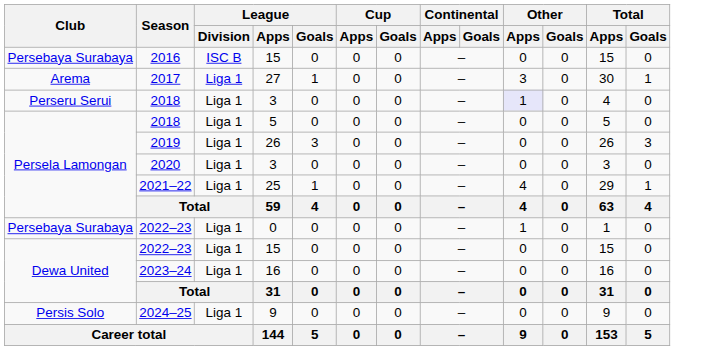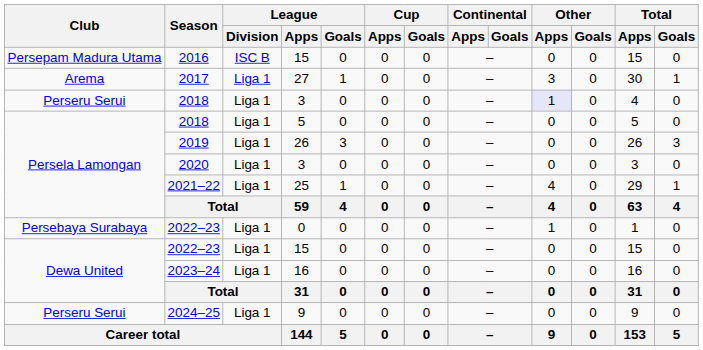2016 | Club: Persebaya Surabaya -> Persepam Madura Utama
2024–25 | Club: Persis Solo -> Perseru Serui
